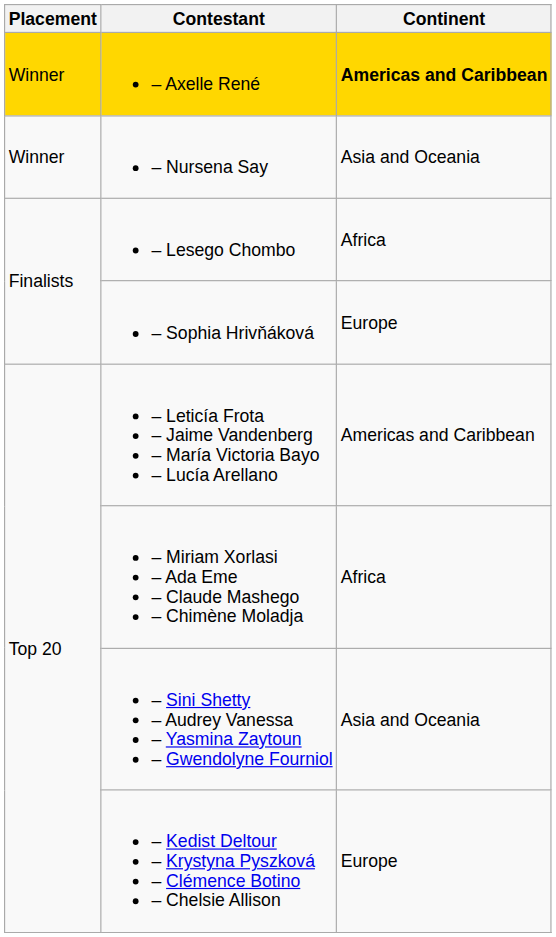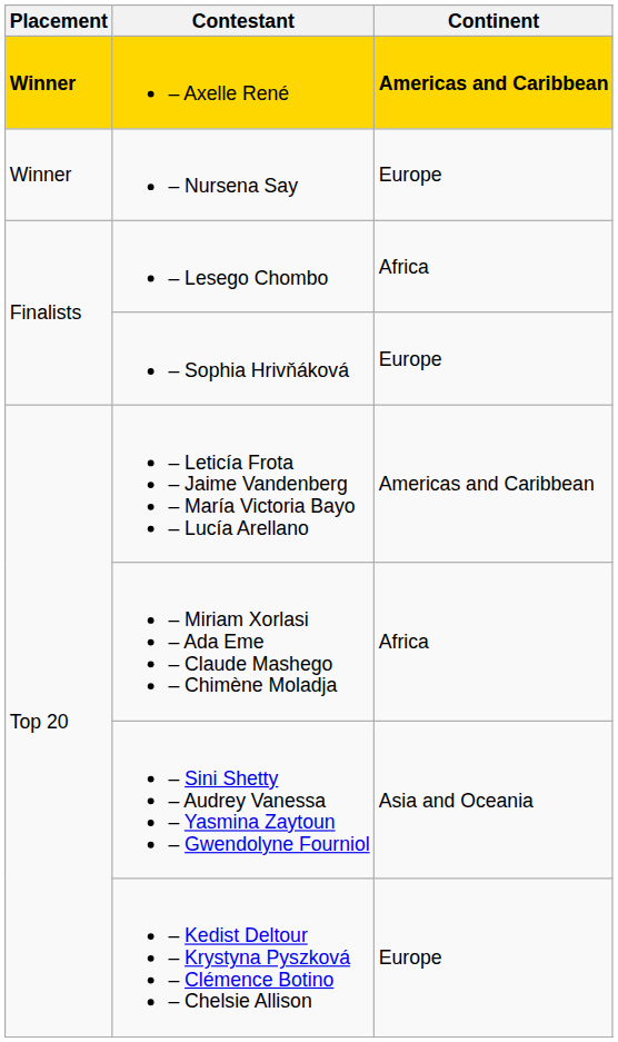– Axelle René | Placement: normal -> bold
– Nursena Say | Continent: Asia and Oceania -> Europe
